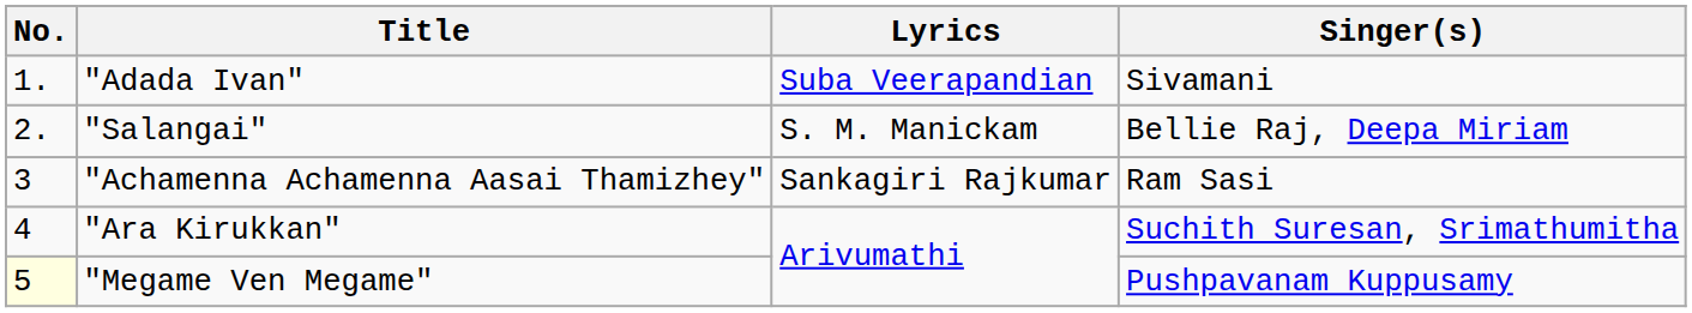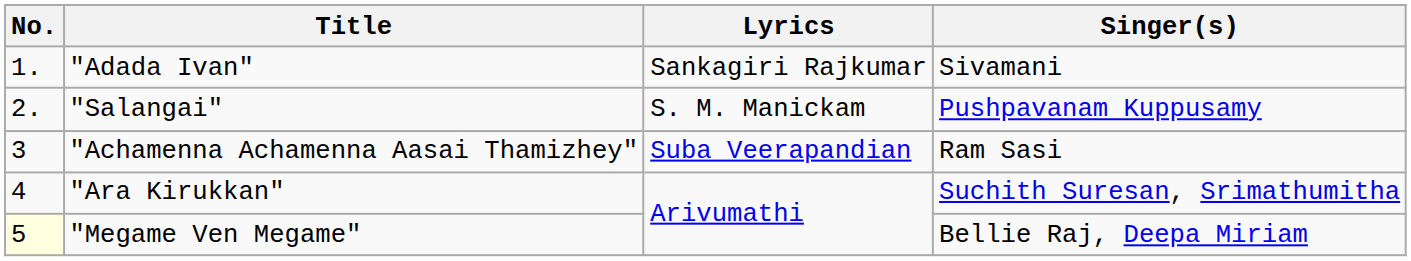"Adada Ivan" | Lyrics: Suba Veerapandian -> Sankagiri Rajkumar
"Salangai" | Singer(s): Bellie Raj, Deepa Miriam -> Pushpavanam Kuppusamy
"Achamenna Achamenna Aasai Thamizhey" | Lyrics: Sankagiri Rajkumar -> Suba Veerapandian
"Megame Ven Megame" | Singer(s): Pushpavanam Kuppusamy -> Bellie Raj, Deepa Miriam
